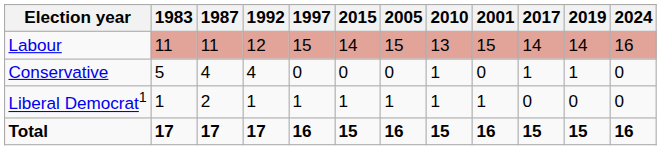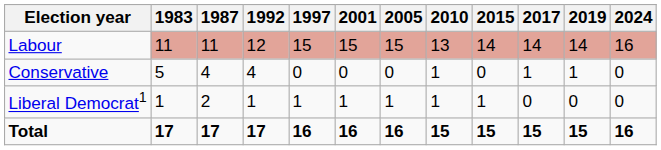columns swapped: 2001 <-> 2015
